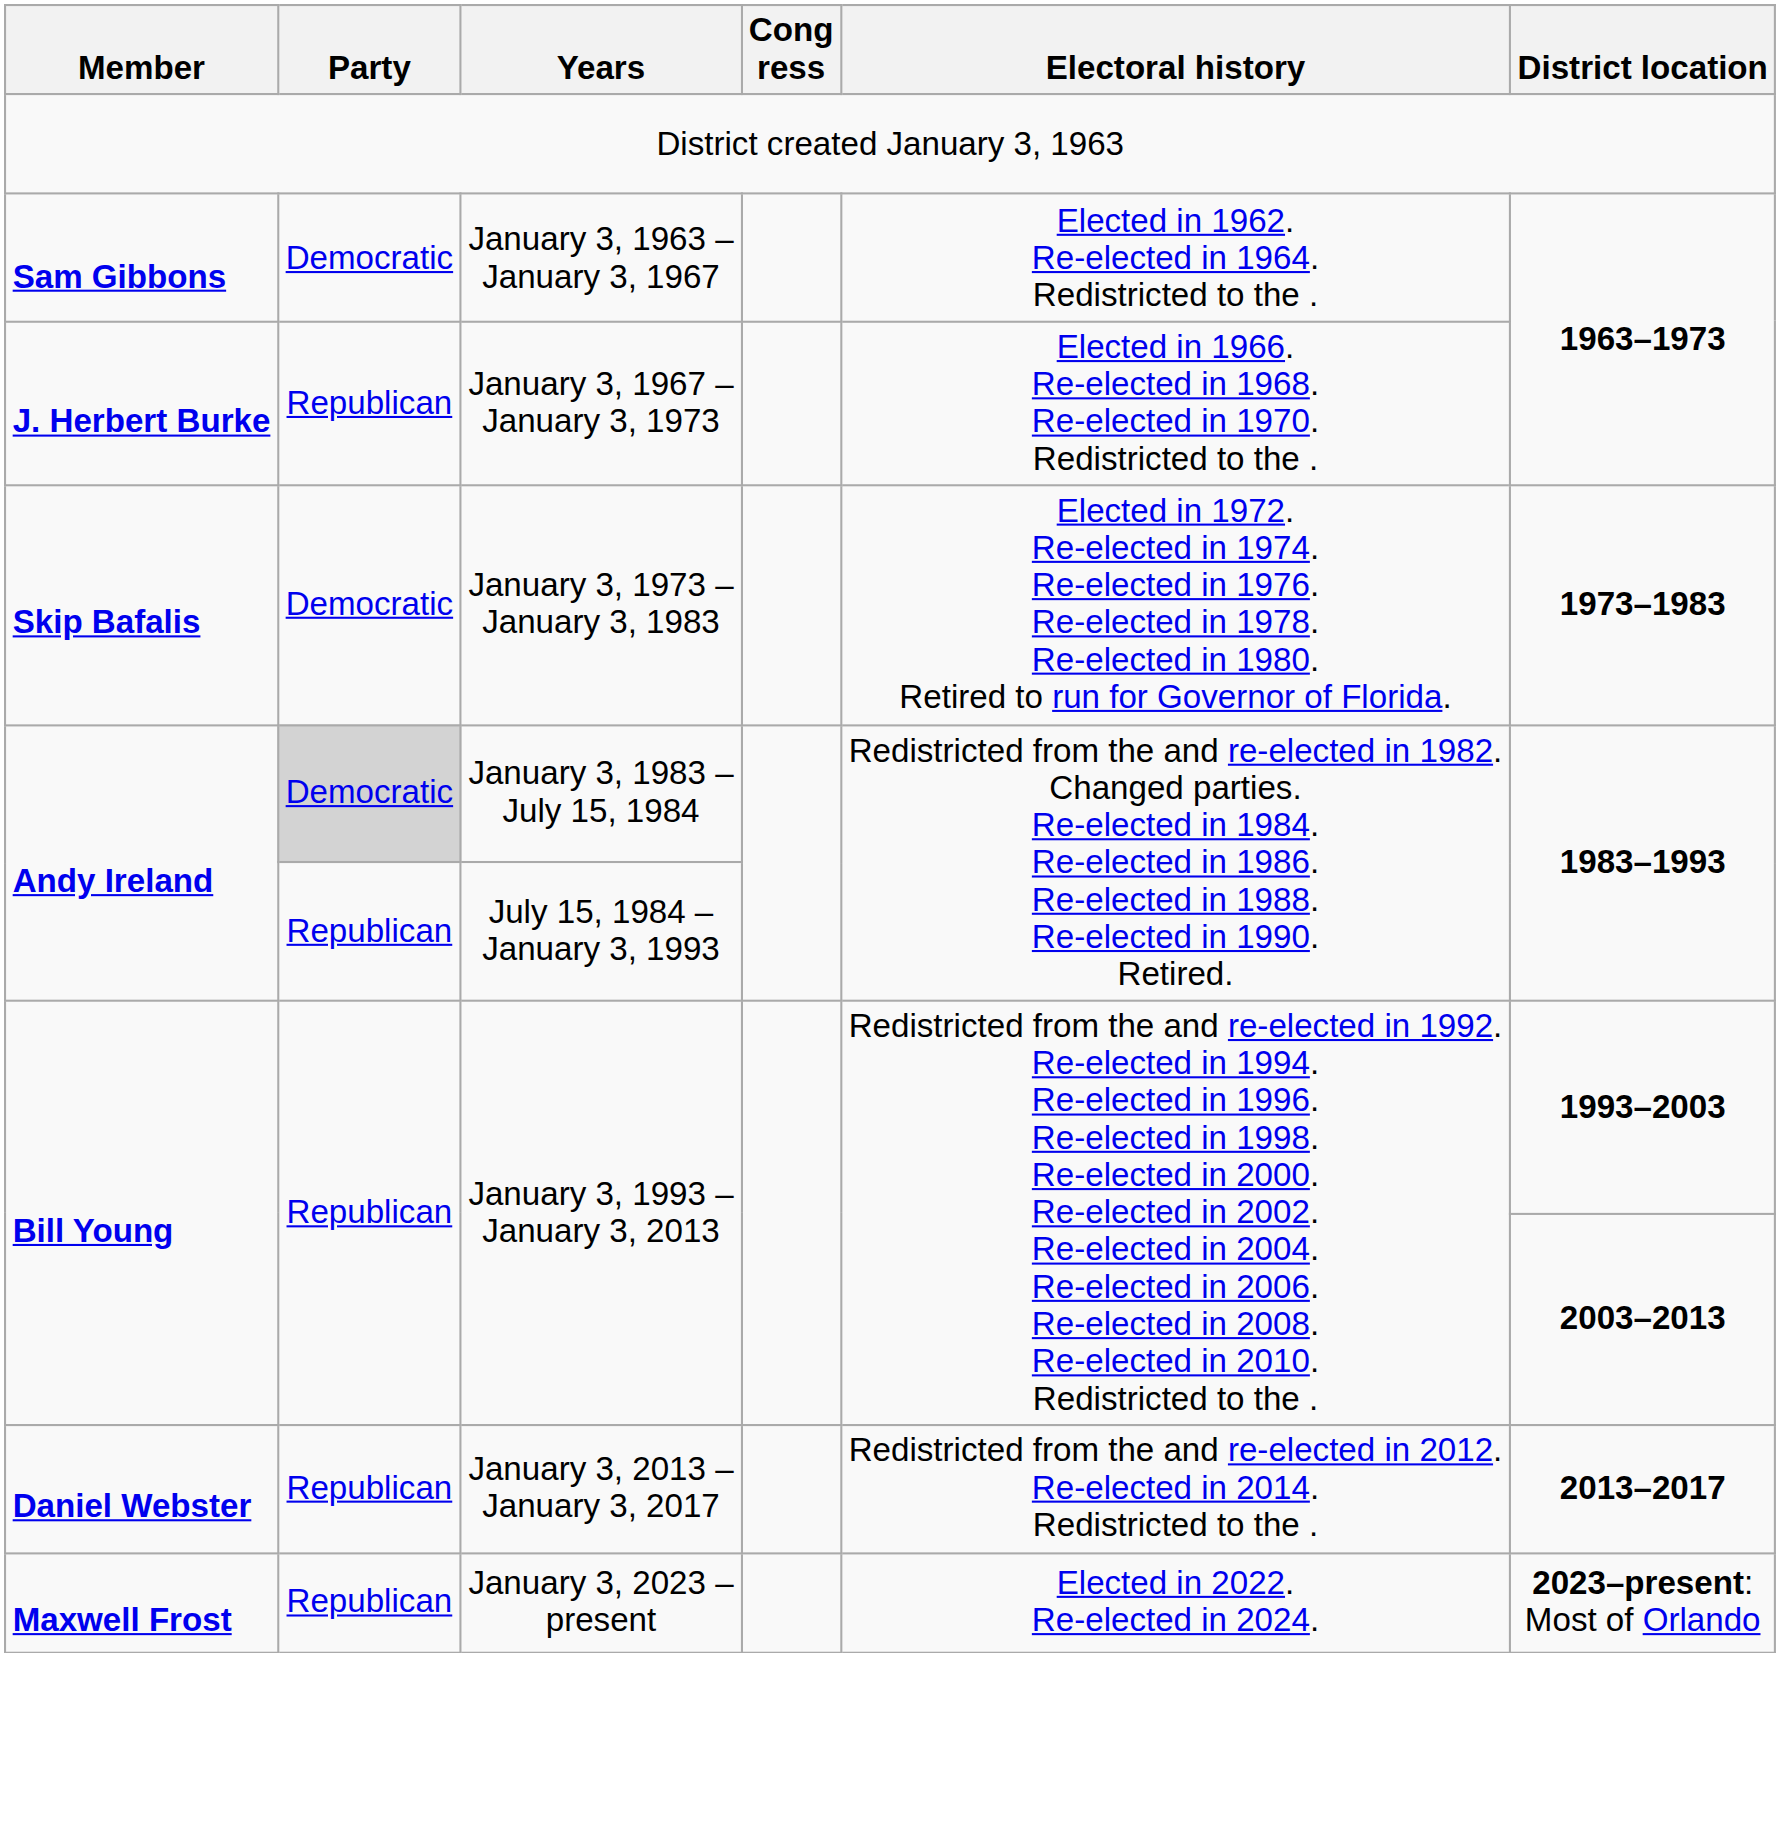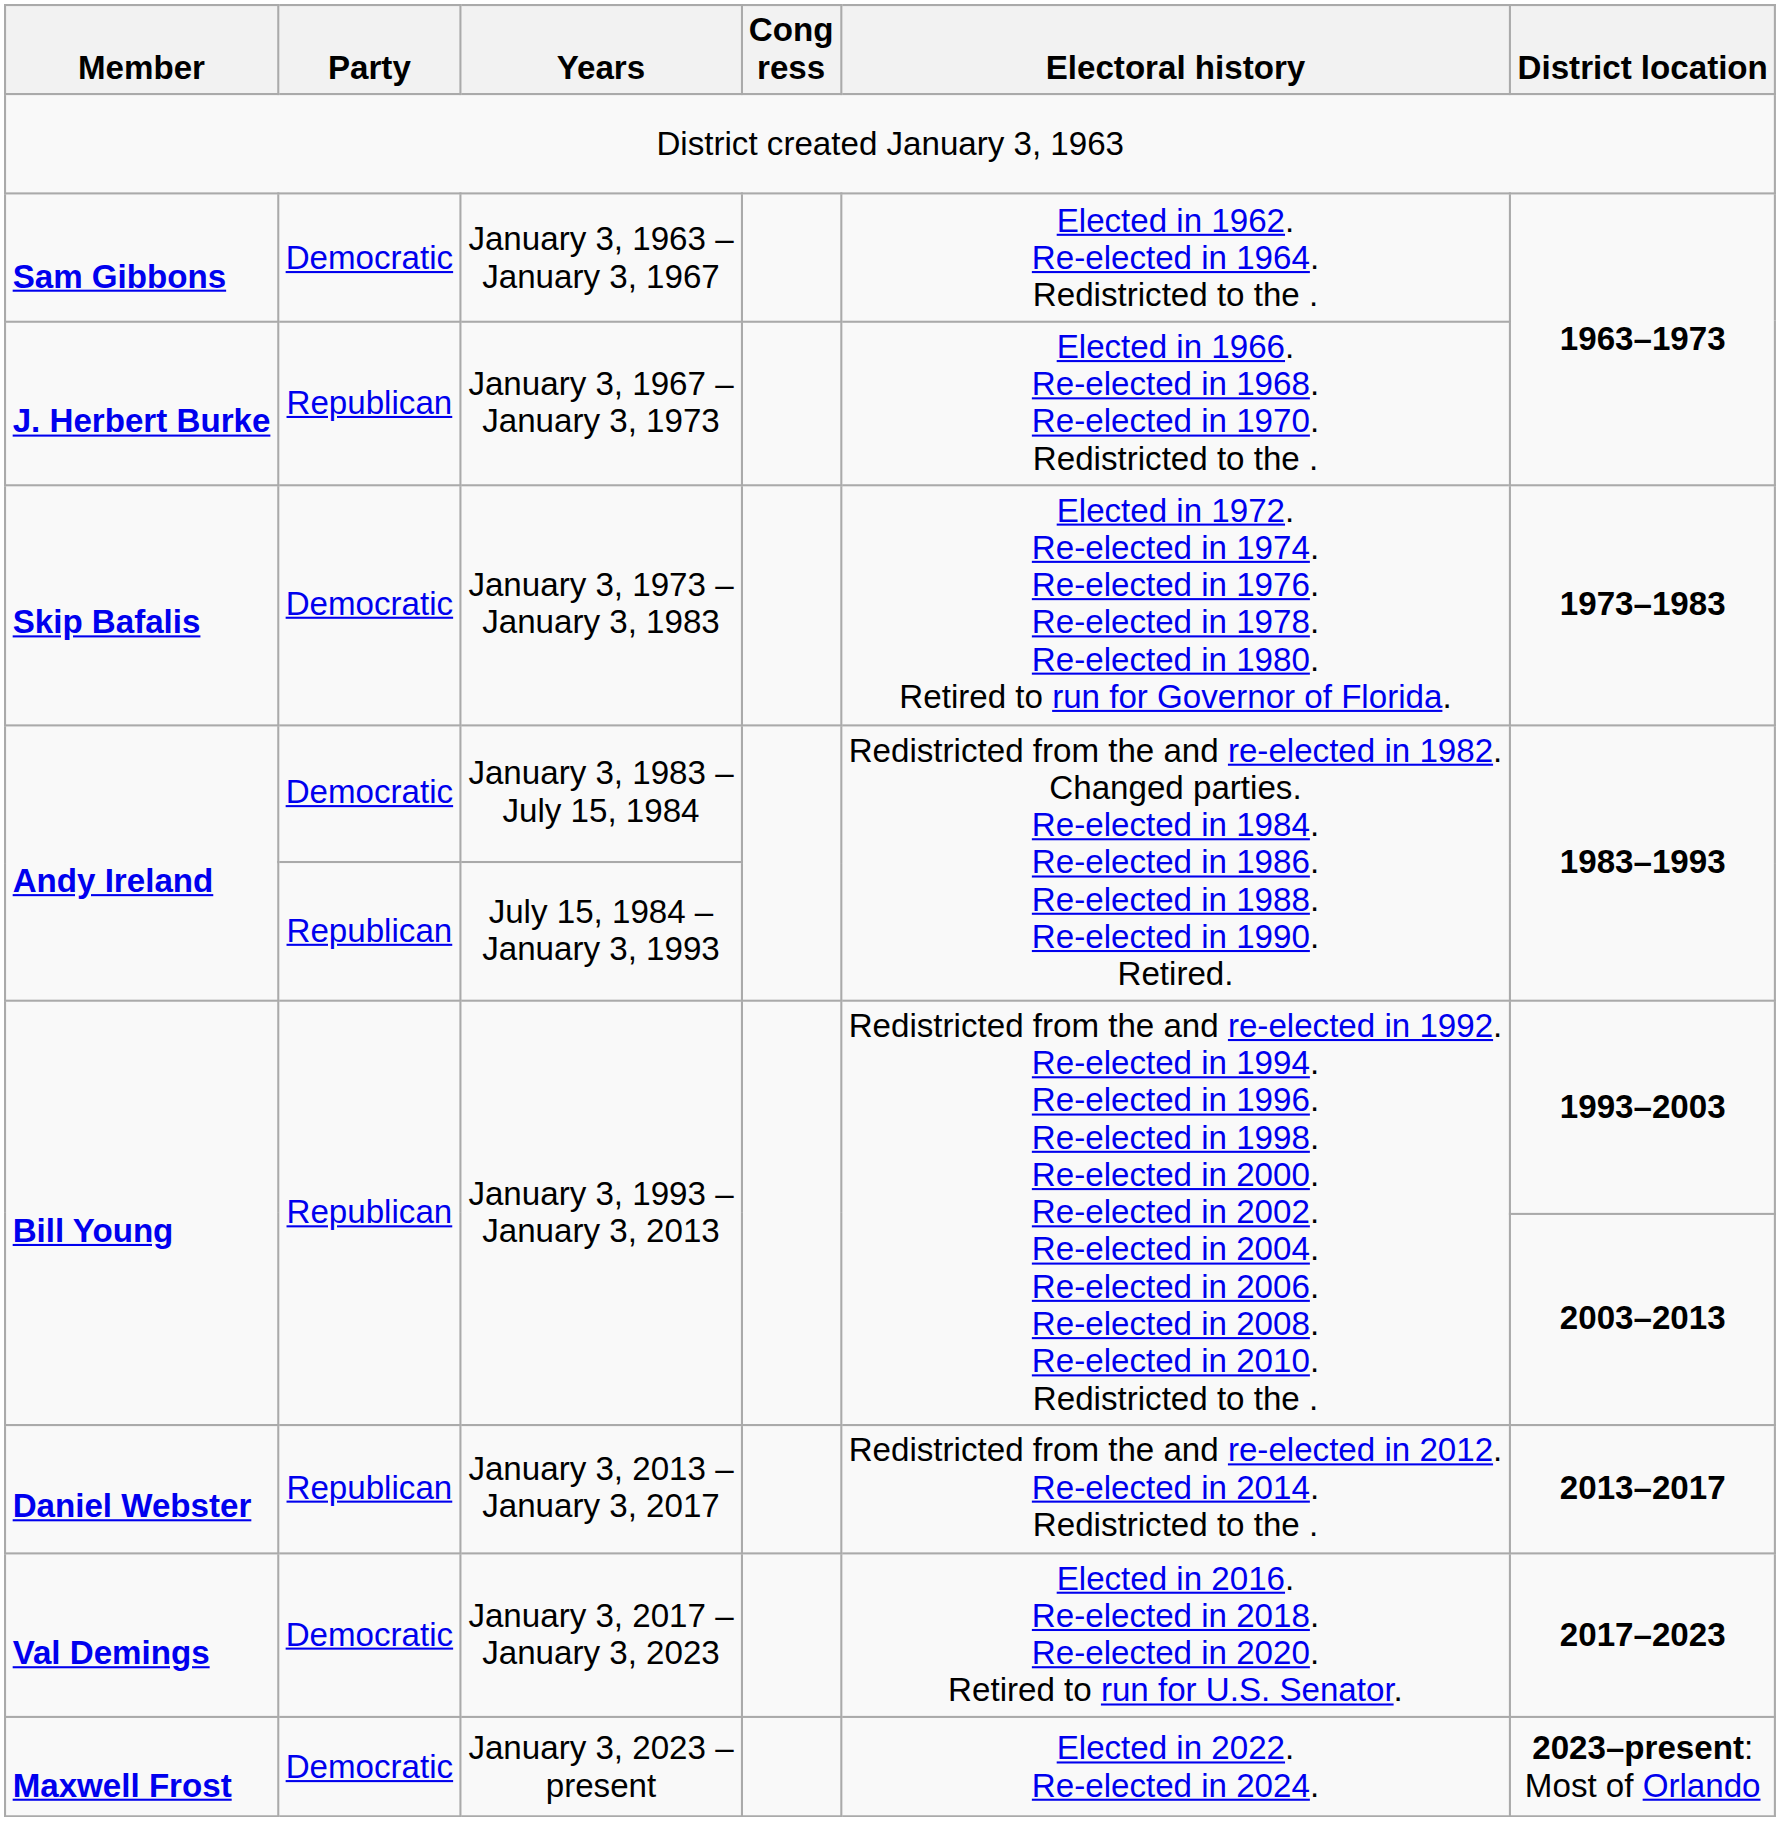January 3, 1983 – July 15, 1984 | Party: lightgrey background -> no background
+ row: Val Demings | Democratic | January 3, 2017 – January 3, 2023 | Elected in 2016. Re-elected in 2018. Re-elected in 2020. Retired to run for U.S. Senator. | 2017–2023
January 3, 2023 – present | Party: Republican -> Democratic
